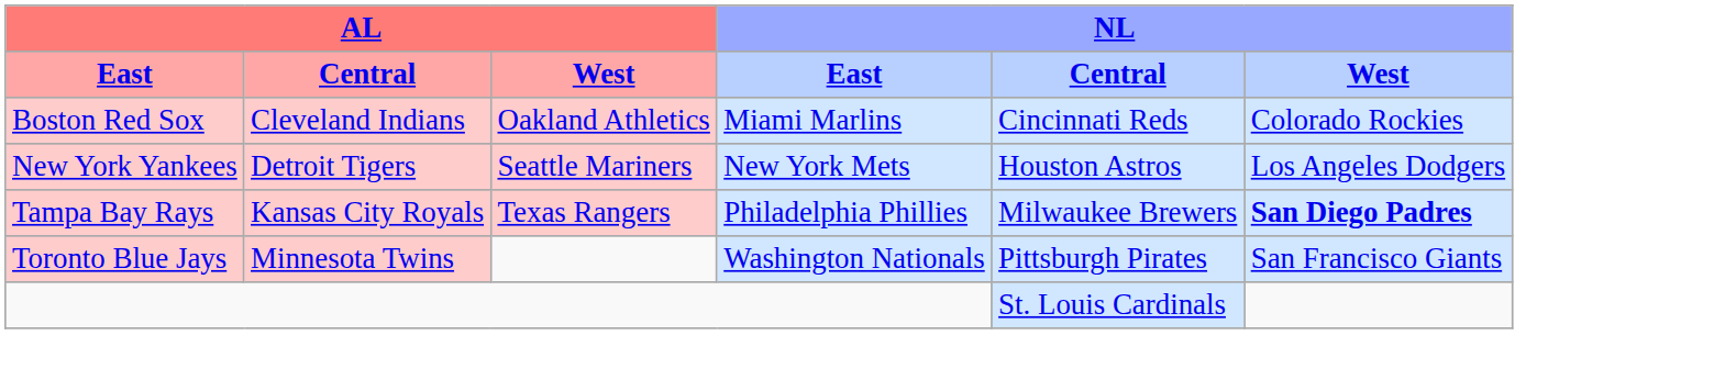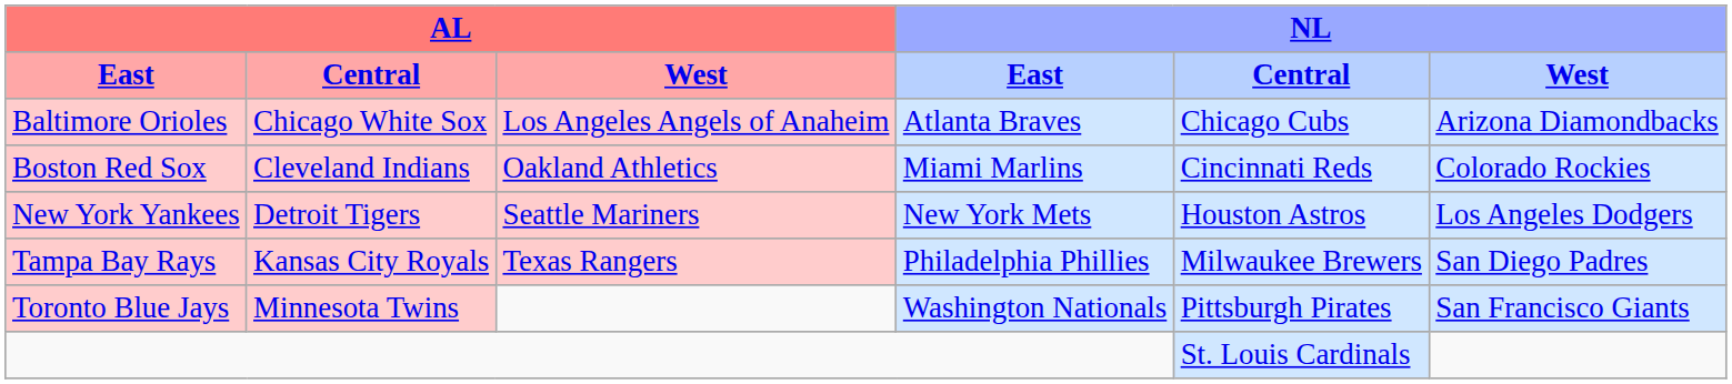+ row: Baltimore Orioles | Chicago White Sox | Los Angeles Angels of Anaheim | Atlanta Braves | Chicago Cubs | Arizona Diamondbacks
Tampa Bay Rays | NL / West: bold -> normal
